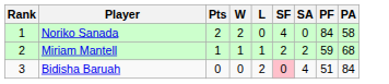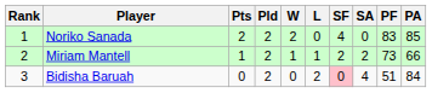+ column: Pld | 2 | 2 | 2
Noriko Sanada | PF: 84 -> 83
Noriko Sanada | PA: 58 -> 85
Miriam Mantell | PF: 59 -> 73
Miriam Mantell | PA: 68 -> 66
